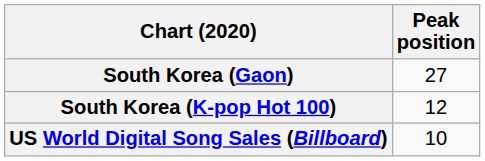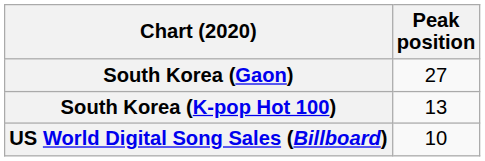South Korea (K-pop Hot 100) | Peak position: 12 -> 13
